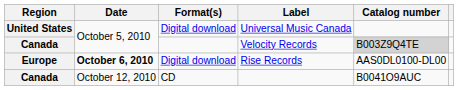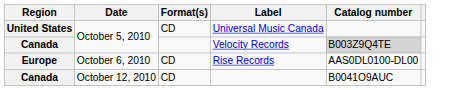Universal Music Canada | Format(s): Digital download -> CD
Rise Records | Date: bold -> normal
Rise Records | Format(s): Digital download -> CD
